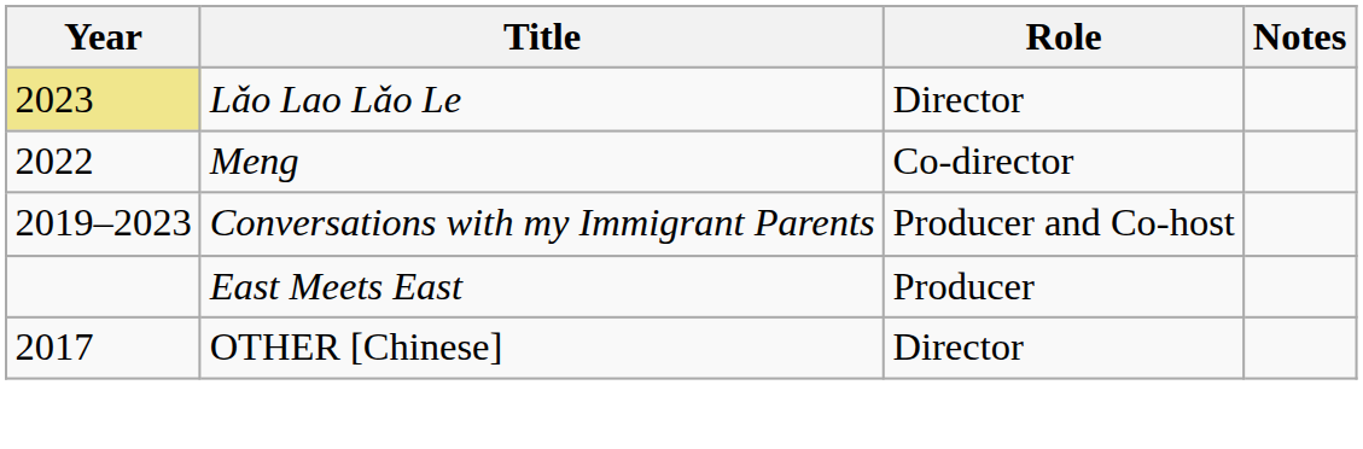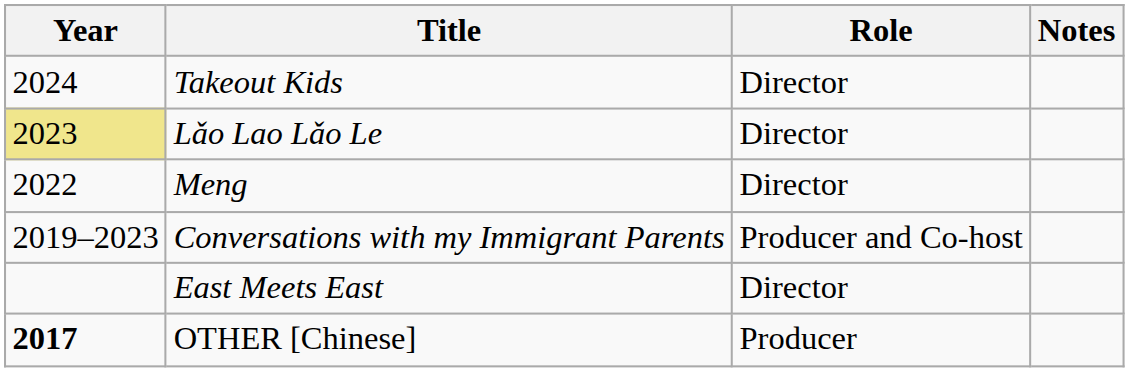+ row: 2024 | Takeout Kids | Director
Meng | Role: Co-director -> Director
East Meets East | Role: Producer -> Director
OTHER [Chinese] | Year: normal -> bold
OTHER [Chinese] | Role: Director -> Producer
